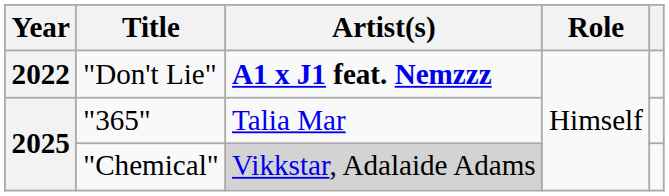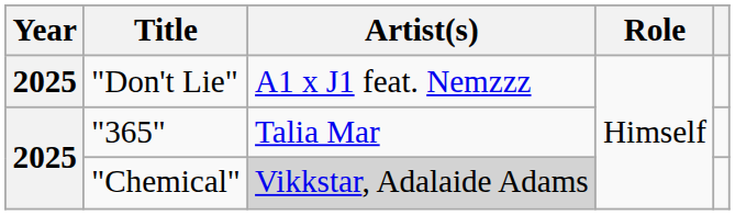"Don't Lie" | Year: 2022 -> 2025
"Don't Lie" | Artist(s): bold -> normal
